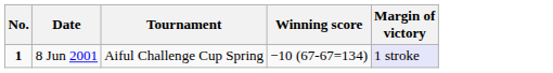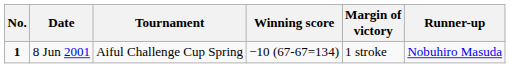+ column: Runner-up | Nobuhiro Masuda
8 Jun 2001 | Margin of victory: lavender background -> no background
